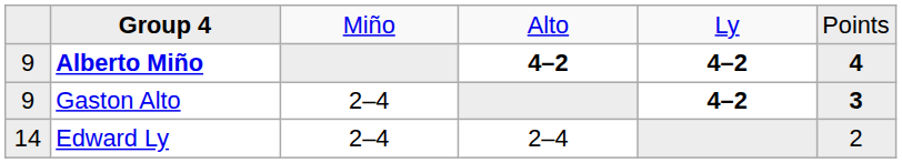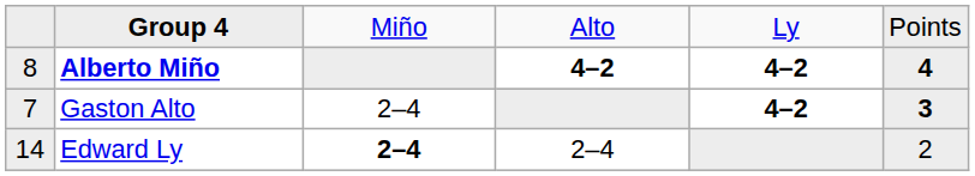Alberto Miño | column 1: 9 -> 8
Gaston Alto | column 1: 9 -> 7
Edward Ly | column 3: normal -> bold
